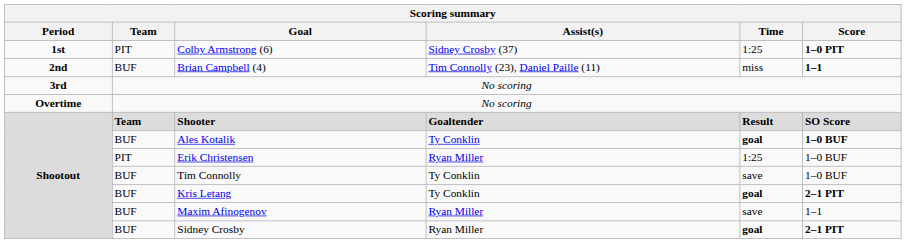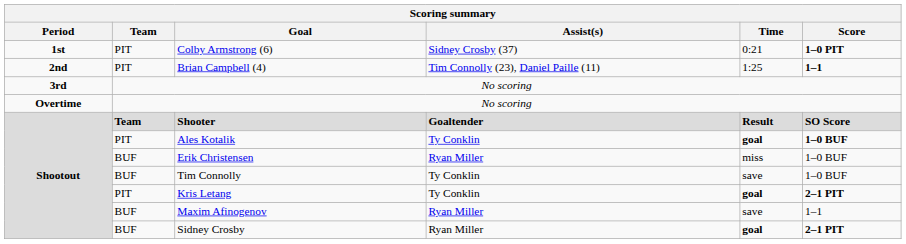Colby Armstrong (6) | Time: 1:25 -> 0:21
Brian Campbell (4) | Team: BUF -> PIT
Brian Campbell (4) | Time: miss -> 1:25
Ales Kotalik | Team: BUF -> PIT
Erik Christensen | Team: PIT -> BUF
Erik Christensen | Time: 1:25 -> miss
Kris Letang | Team: BUF -> PIT
